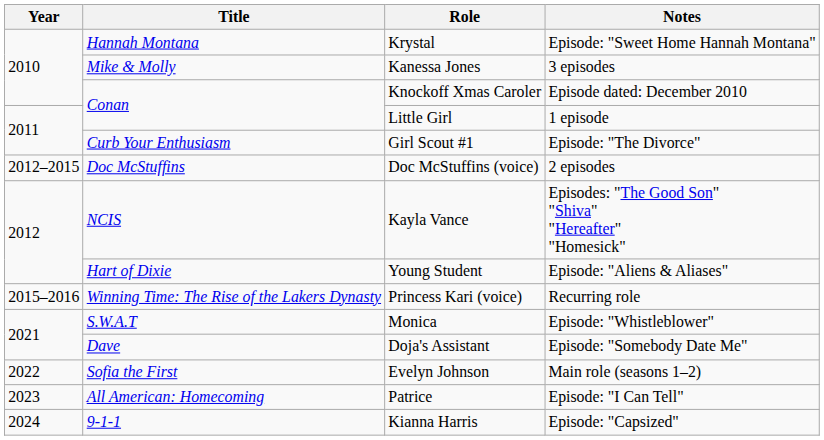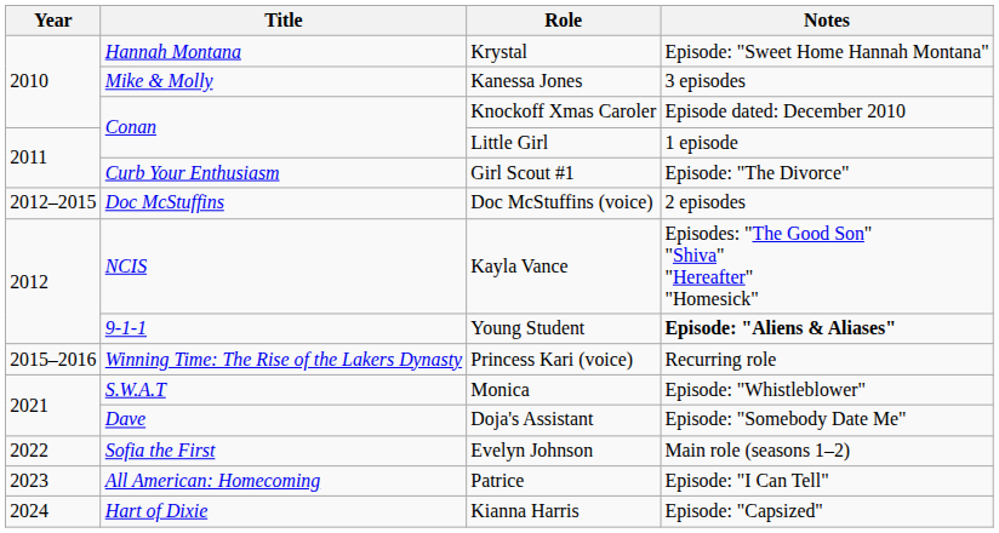Young Student | Title: Hart of Dixie -> 9-1-1
Young Student | Notes: normal -> bold
Kianna Harris | Title: 9-1-1 -> Hart of Dixie
